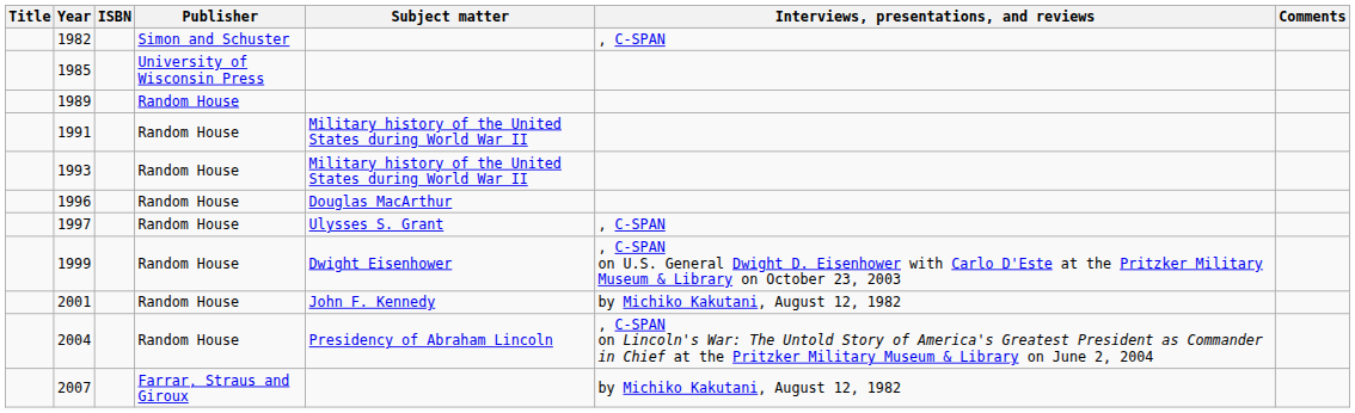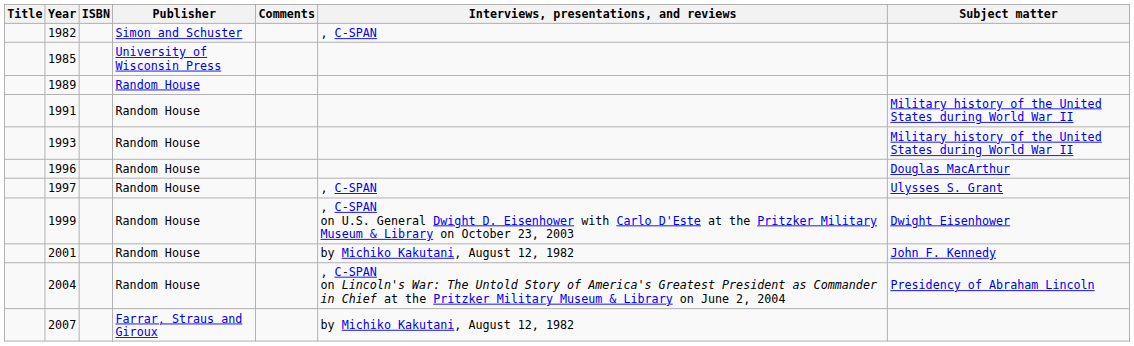columns swapped: Subject matter <-> Comments
